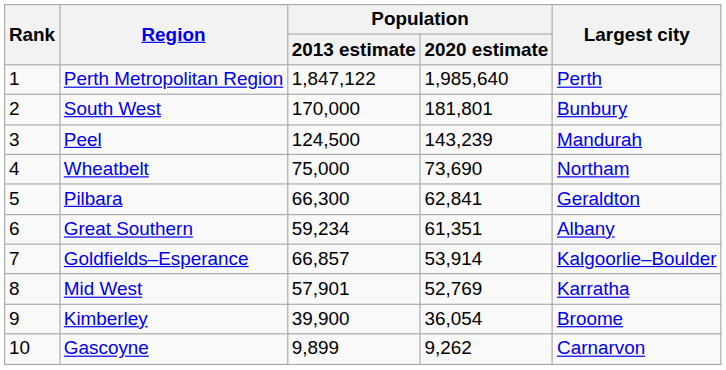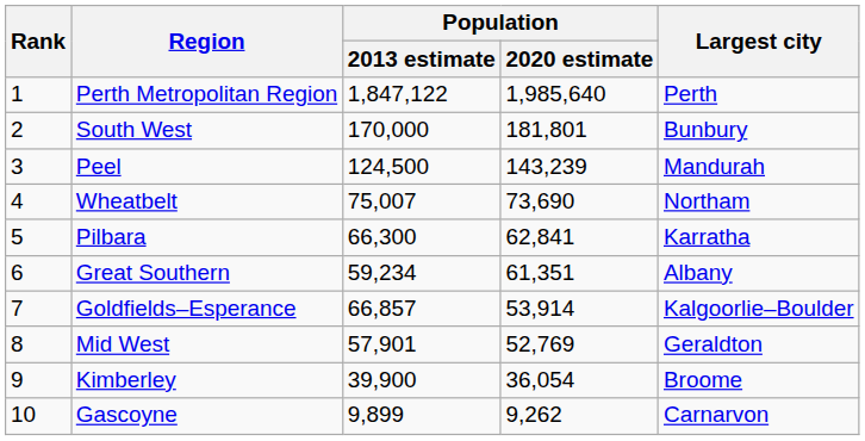Wheatbelt | Population / 2013 estimate: 75,000 -> 75,007
Pilbara | Largest city: Geraldton -> Karratha
Mid West | Largest city: Karratha -> Geraldton
